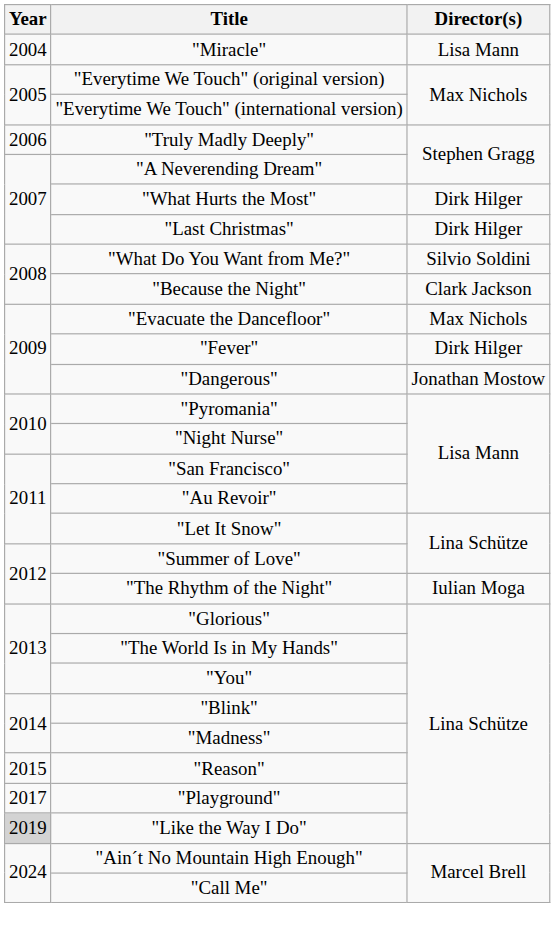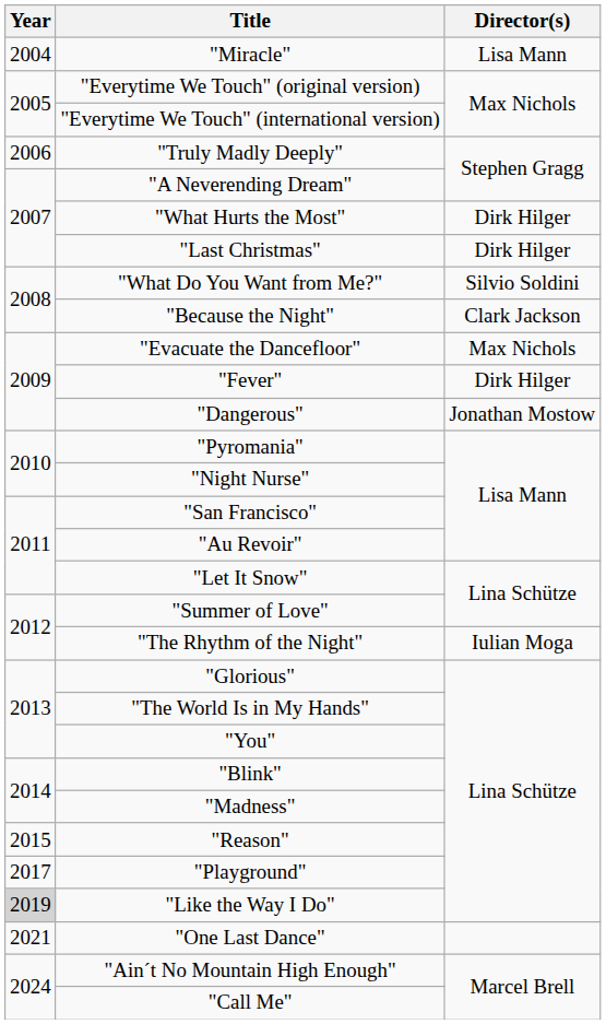+ row: 2021 | "One Last Dance"
